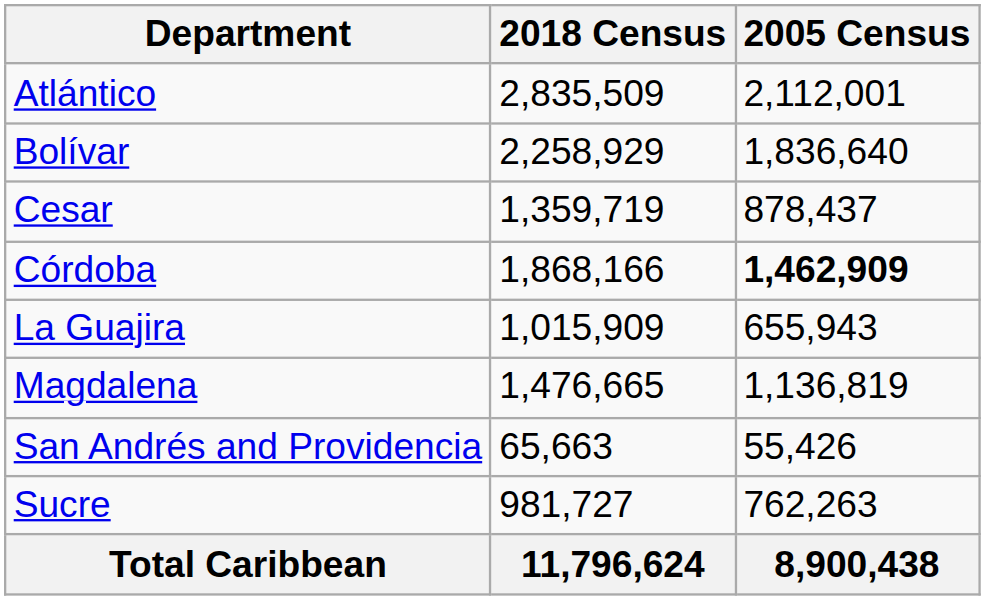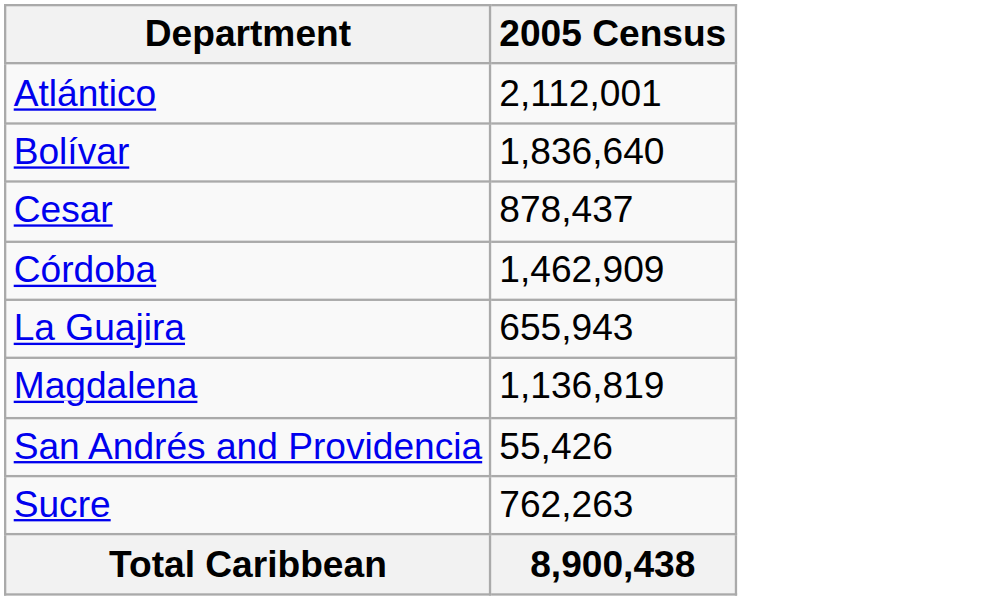- column: 2018 Census | 2,835,509 | 2,258,929 | 1,359,719 | 1,868,166 | 1,015,909 | 1,476,665 | 65,663 | 981,727 | 11,796,624
Córdoba | 2005 Census: bold -> normal
